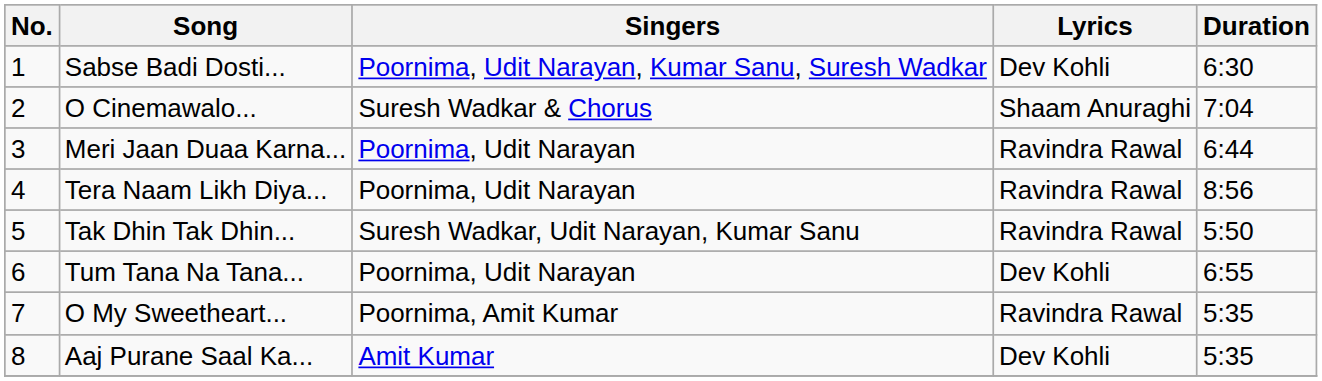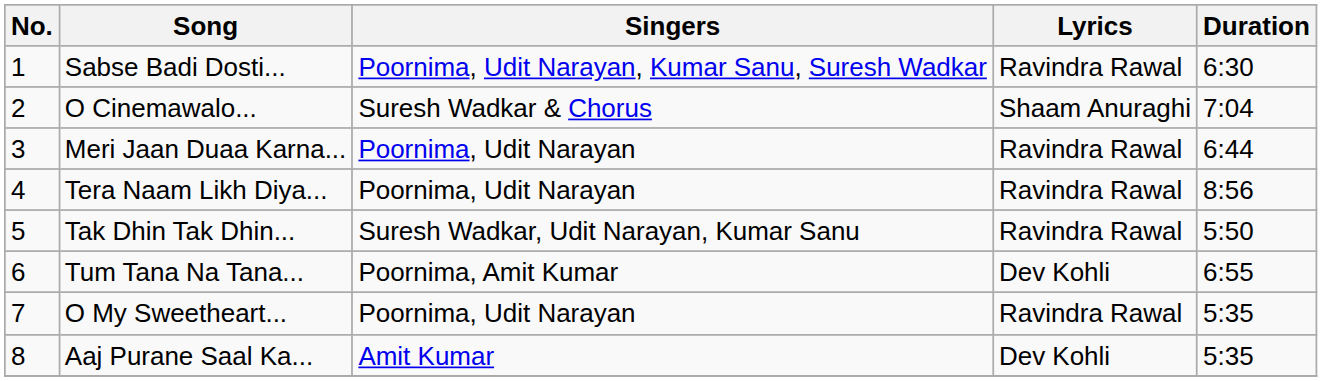Sabse Badi Dosti... | Lyrics: Dev Kohli -> Ravindra Rawal
Tum Tana Na Tana... | Singers: Poornima, Udit Narayan -> Poornima, Amit Kumar
O My Sweetheart... | Singers: Poornima, Amit Kumar -> Poornima, Udit Narayan
